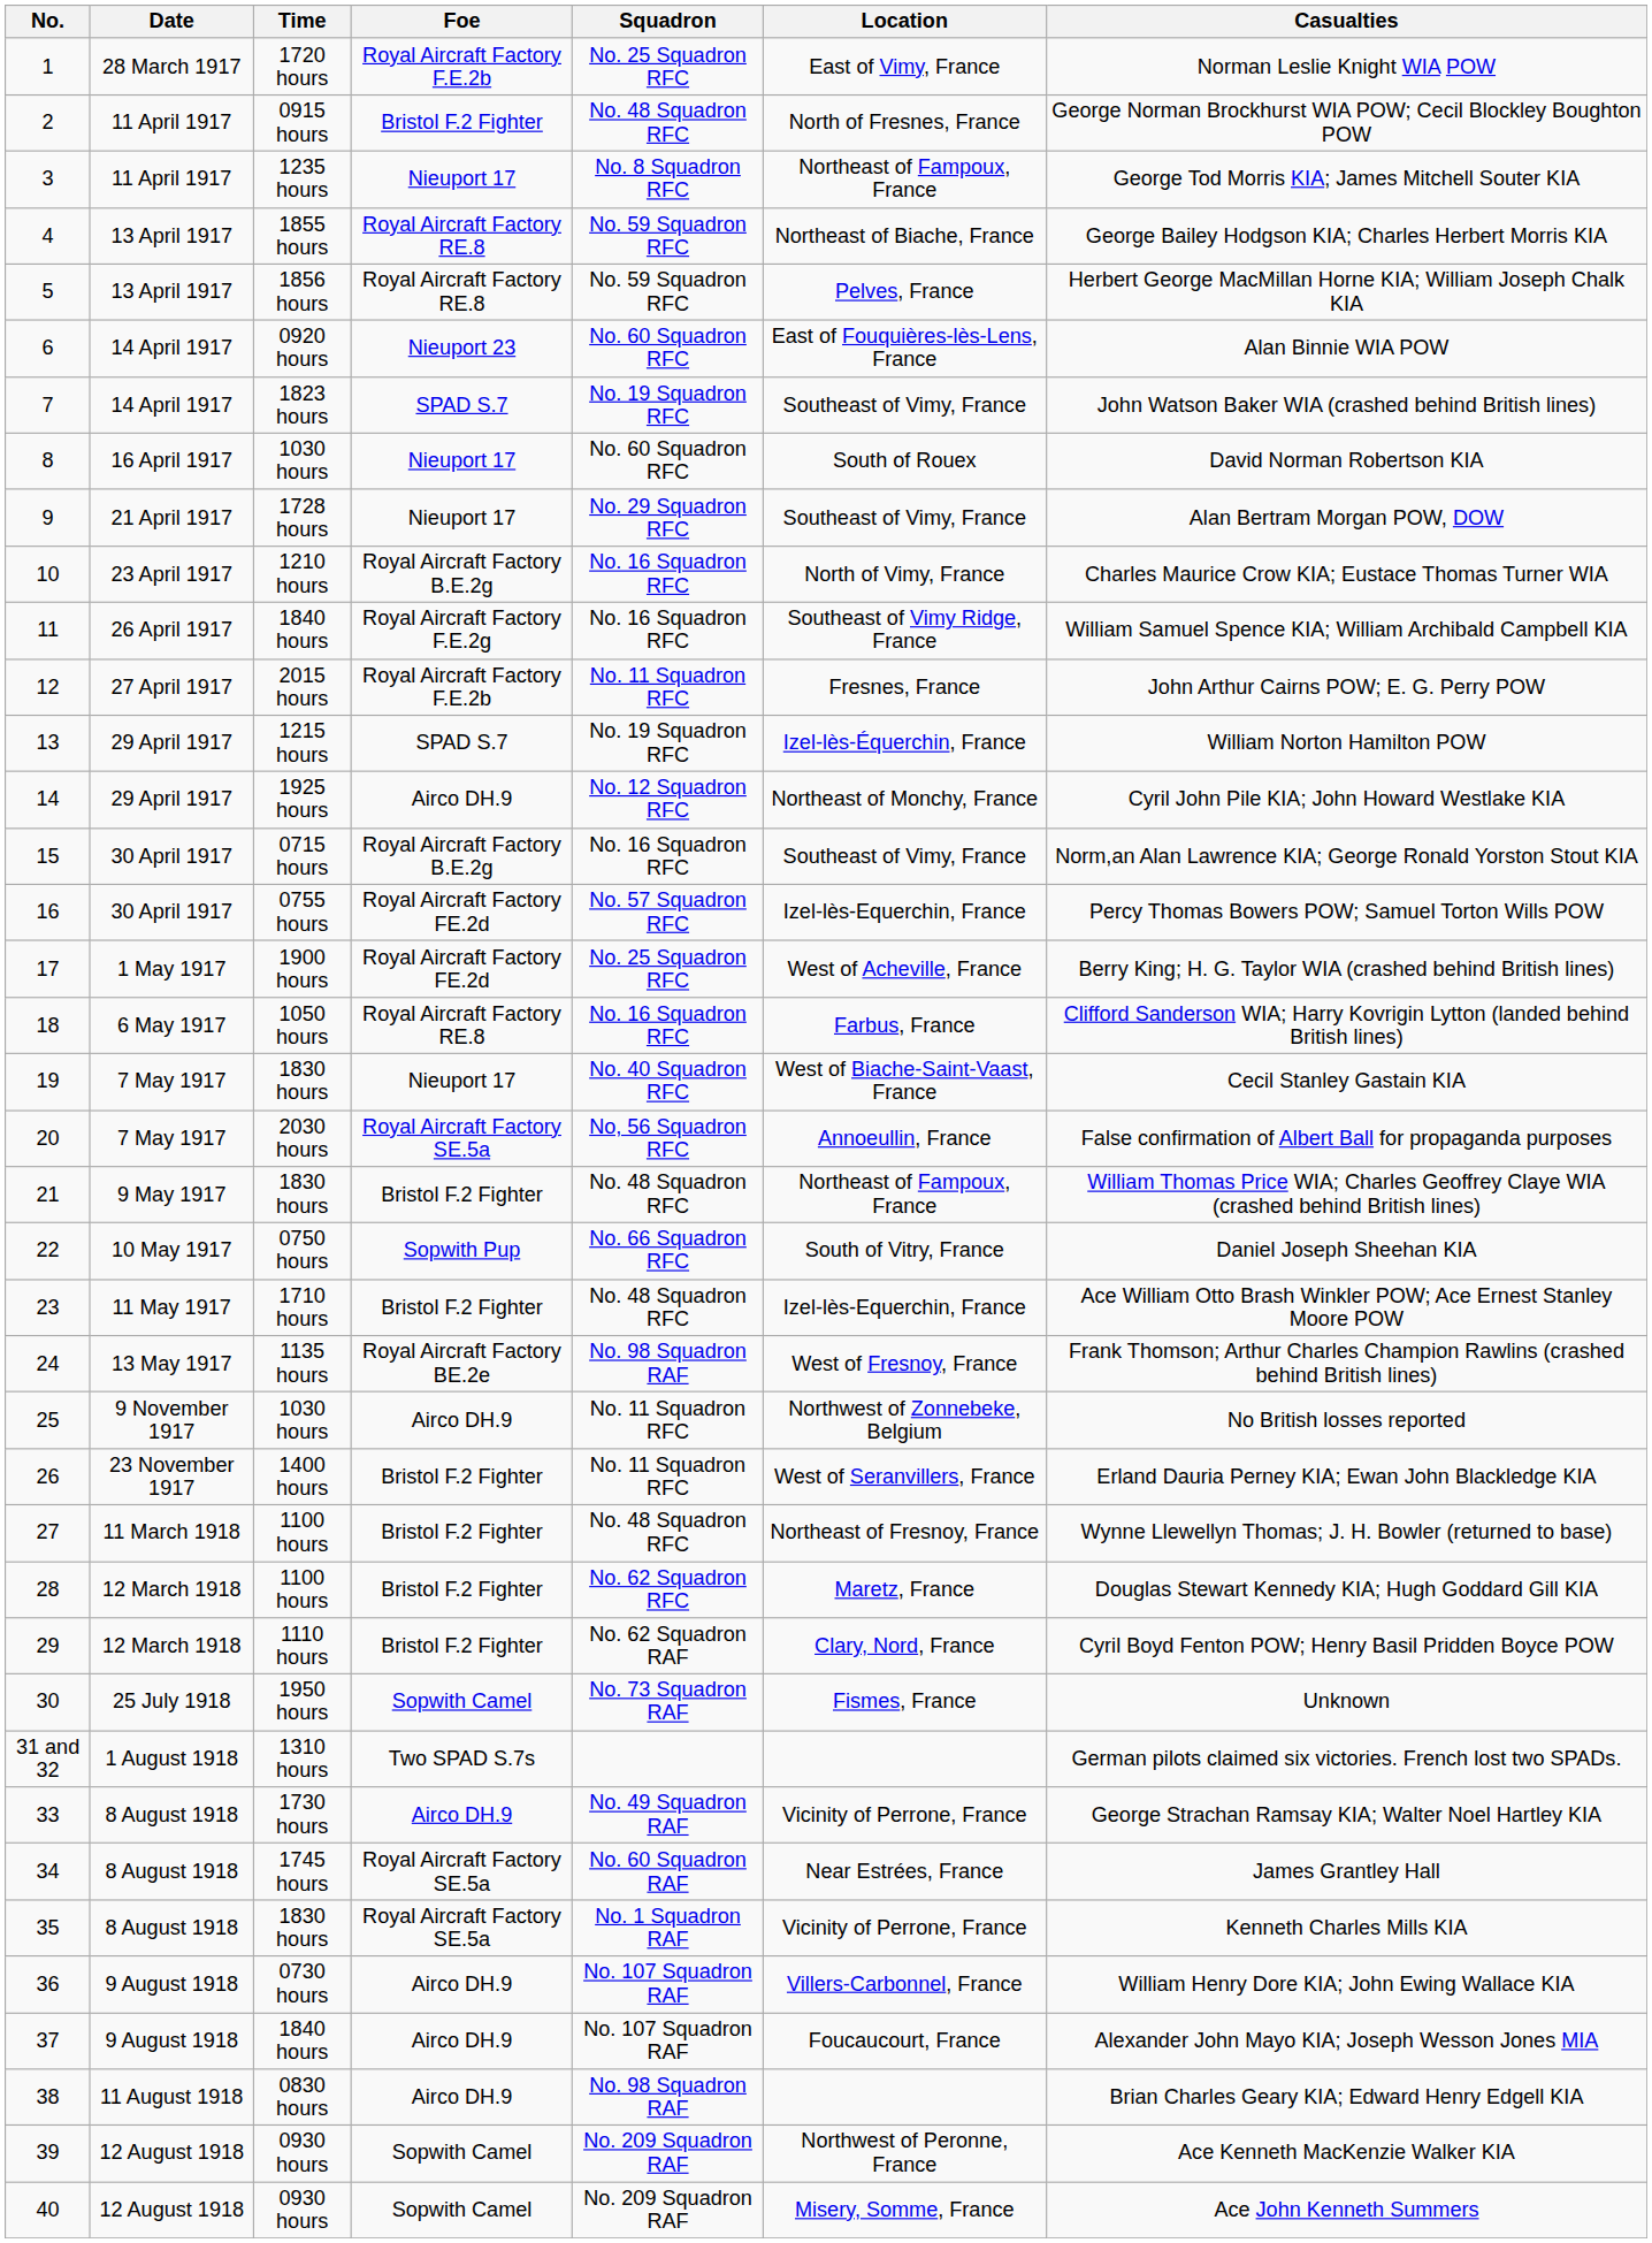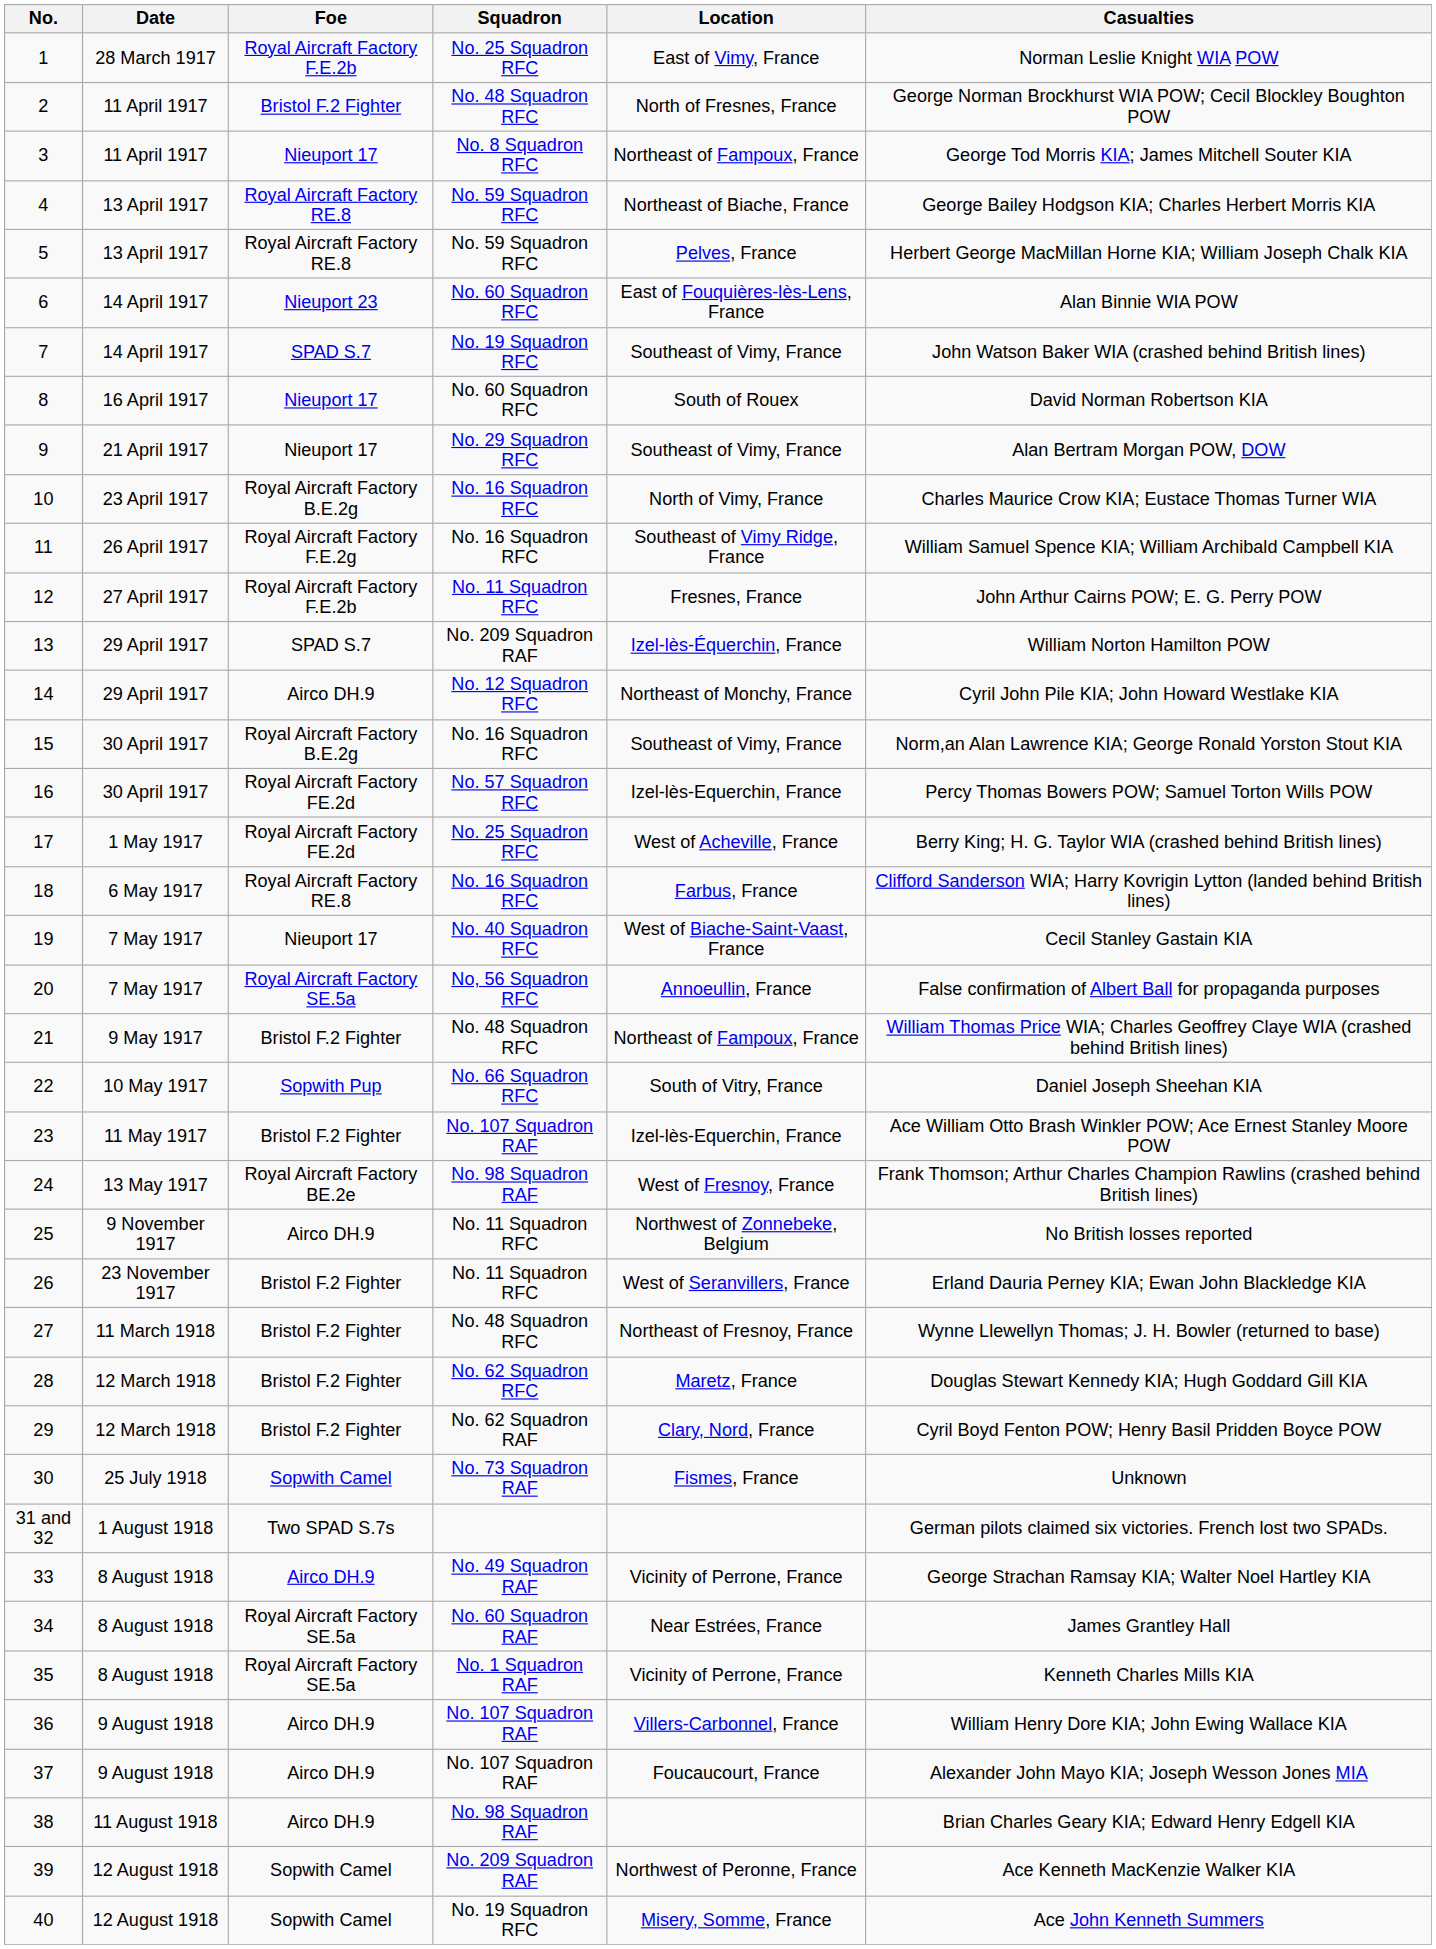- column: Time | 1720 hours | 0915 hours | 1235 hours | 1855 hours | 1856 hours | 0920 hours | 1823 hours | 1030 hours | 1728 hours | 1210 hours | 1840 hours | 2015 hours | 1215 hours | 1925 hours | 0715 hours | 0755 hours | 1900 hours | 1050 hours | 1830 hours | 2030 hours | 1830 hours | 0750 hours | 1710 hours | 1135 hours | 1030 hours | 1400 hours | 1100 hours | 1100 hours | 1110 hours | 1950 hours | 1310 hours | 1730 hours | 1745 hours | 1830 hours | 0730 hours | 1840 hours | 0830 hours | 0930 hours | 0930 hours
13 | Squadron: No. 19 Squadron RFC -> No. 209 Squadron RAF
23 | Squadron: No. 48 Squadron RFC -> No. 107 Squadron RAF
40 | Squadron: No. 209 Squadron RAF -> No. 19 Squadron RFC
